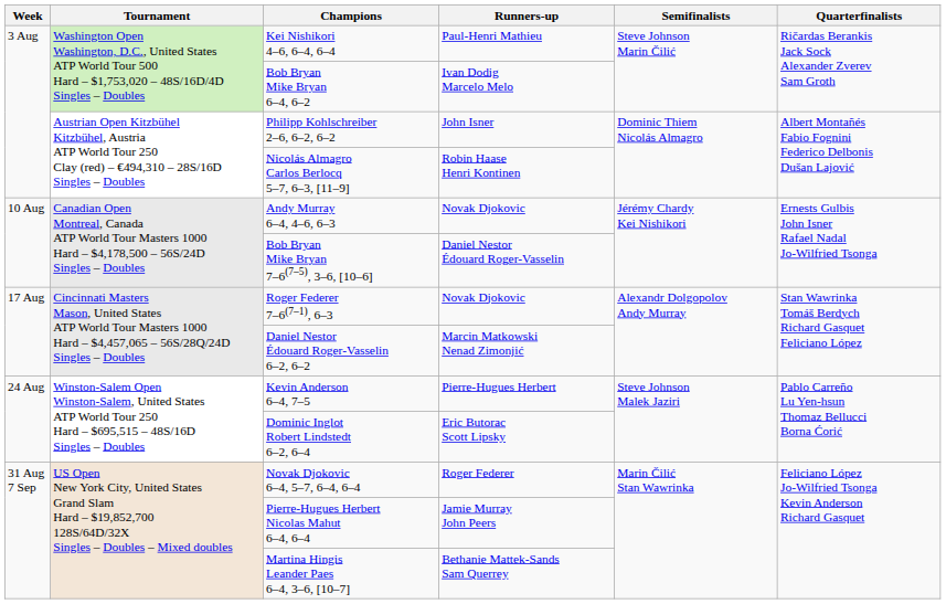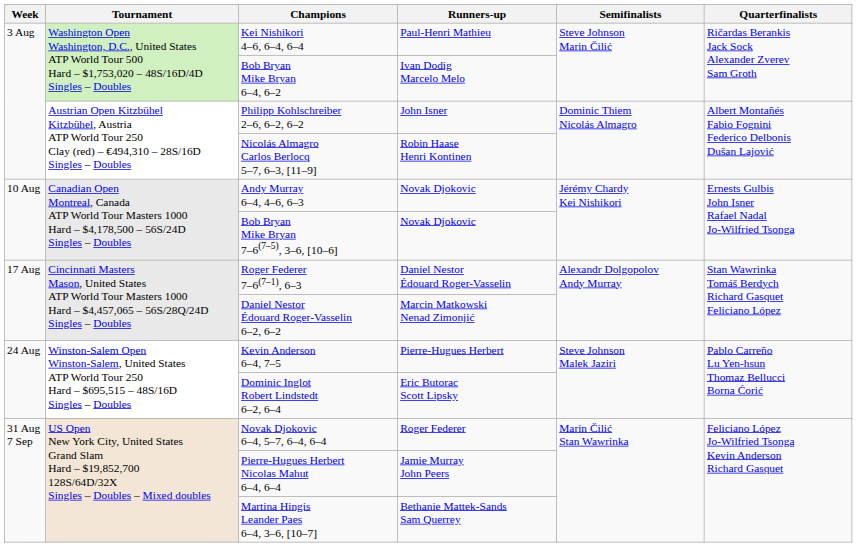Bob Bryan Mike Bryan 7–6(7–5), 3–6, [10–6] | Runners-up: Daniel Nestor Édouard Roger-Vasselin -> Novak Djokovic
Roger Federer 7–6(7–1), 6–3 | Runners-up: Novak Djokovic -> Daniel Nestor Édouard Roger-Vasselin
